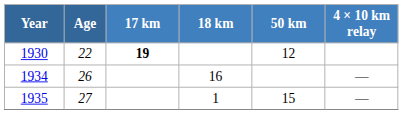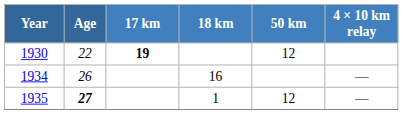1935 | Age: normal -> bold
1935 | 50 km: 15 -> 12
